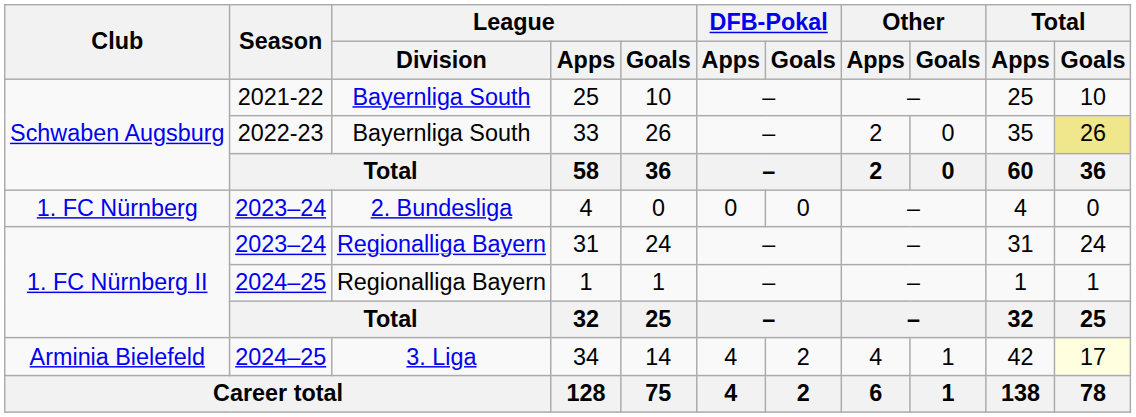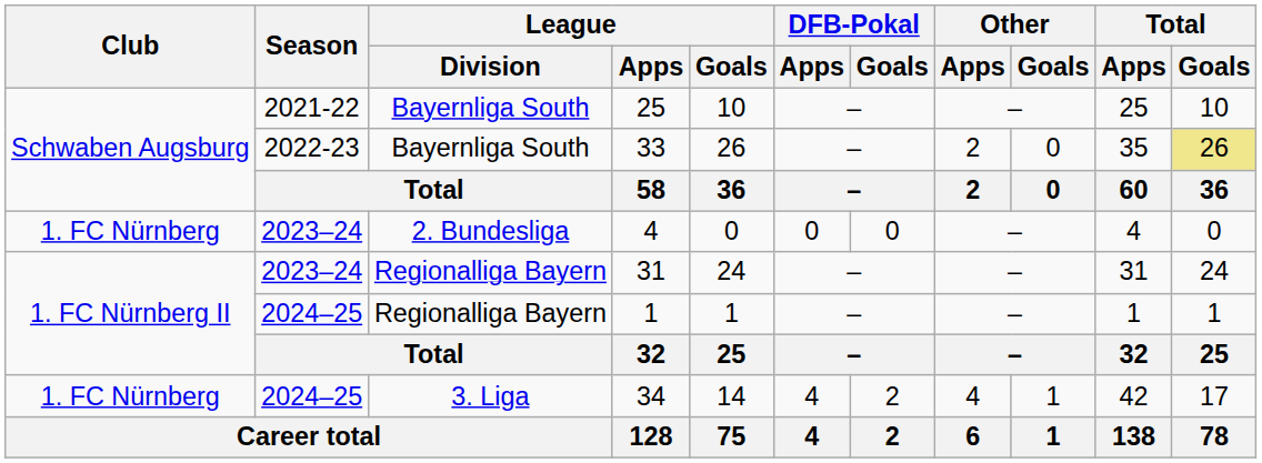34 | Club: Arminia Bielefeld -> 1. FC Nürnberg
34 | Total / Goals: lightyellow background -> no background
